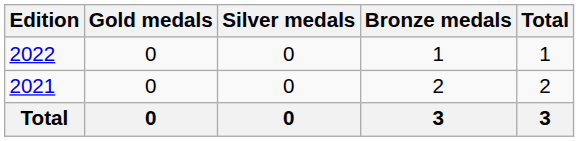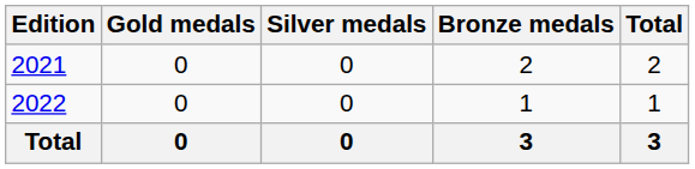rows swapped: 2021 <-> 2022
